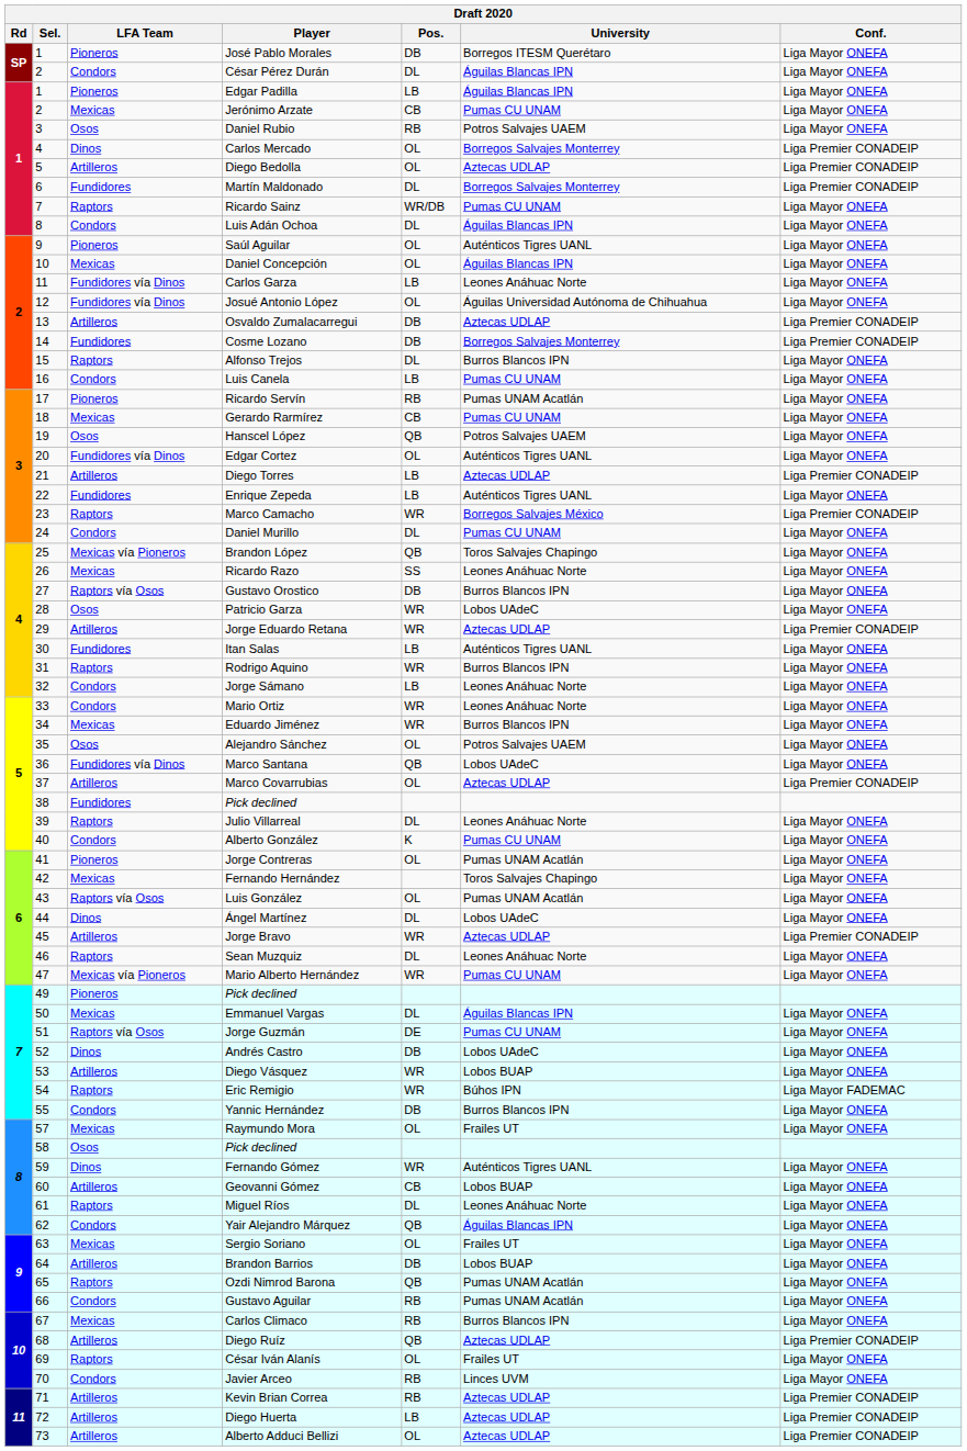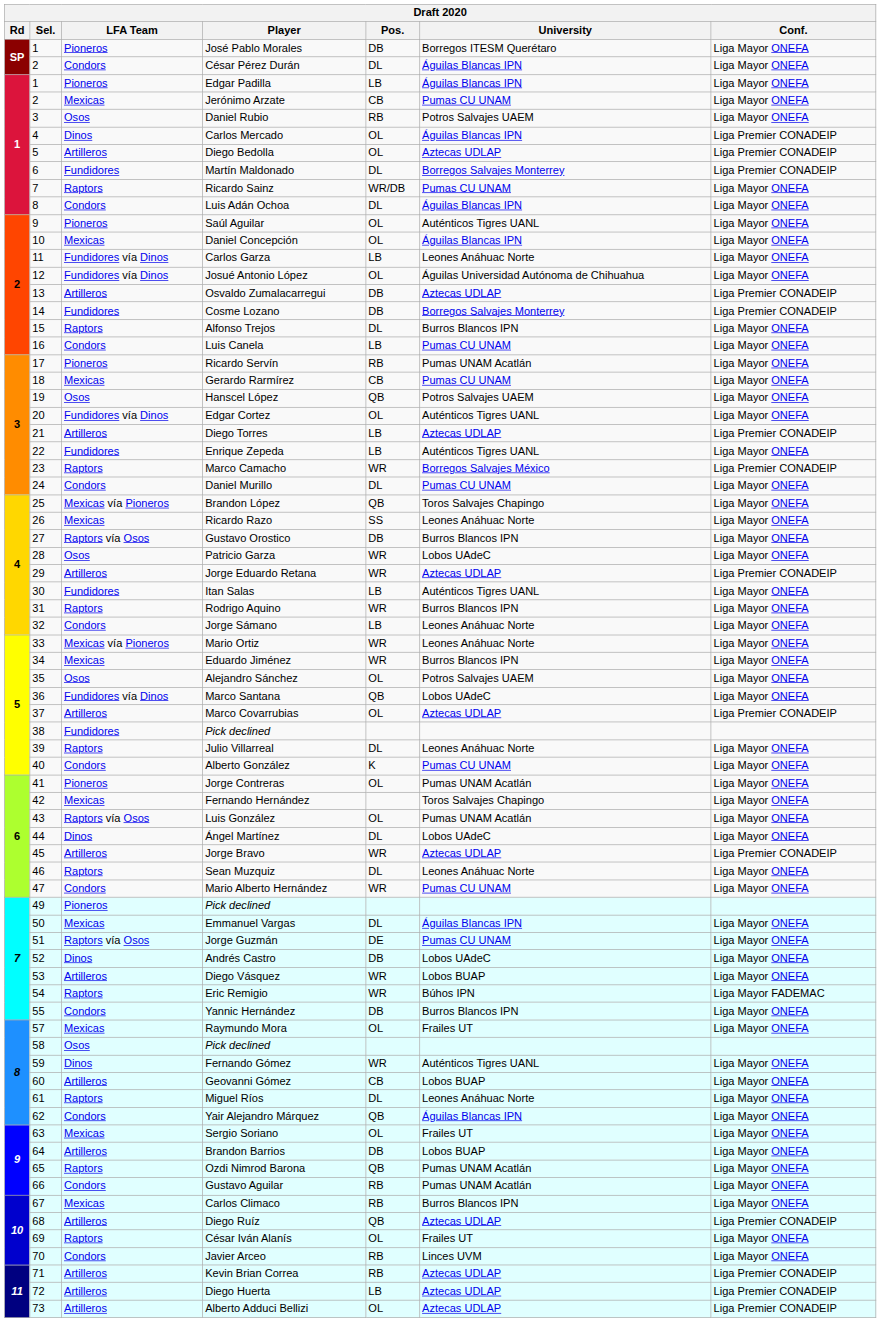Carlos Mercado | University: Borregos Salvajes Monterrey -> Águilas Blancas IPN
Mario Ortiz | LFA Team: Condors -> Mexicas vía Pioneros
Mario Alberto Hernández | LFA Team: Mexicas vía Pioneros -> Condors
